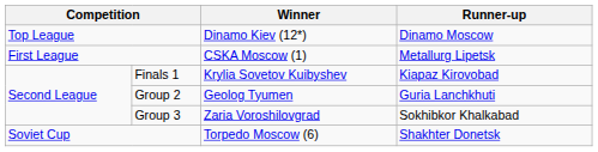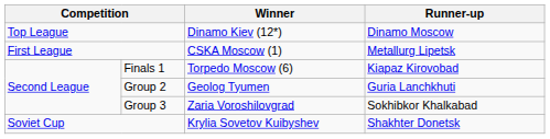Finals 1 | Winner: Krylia Sovetov Kuibyshev -> Torpedo Moscow (6)
Soviet Cup | Winner: Torpedo Moscow (6) -> Krylia Sovetov Kuibyshev
